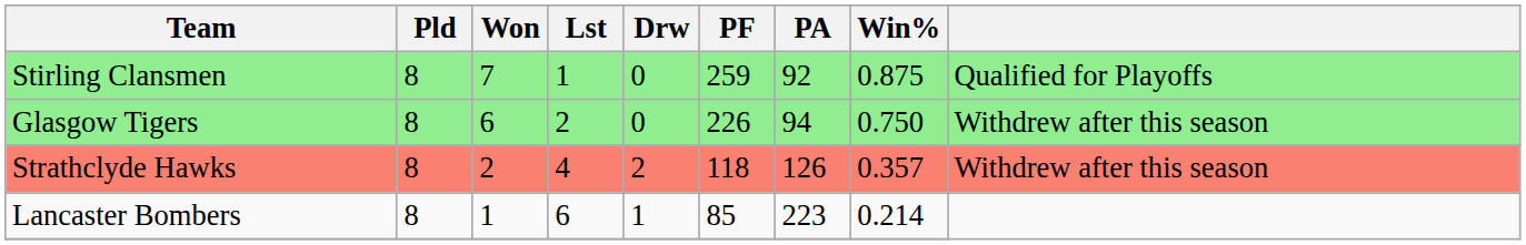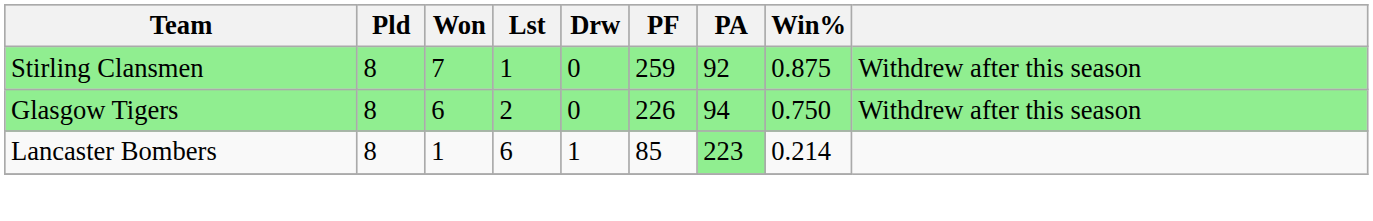Stirling Clansmen | column 9: Qualified for Playoffs -> Withdrew after this season
- row: Strathclyde Hawks | 8 | 2 | 4 | 2 | 118 | 126 | 0.357 | Withdrew after this season
Lancaster Bombers | PA: no background -> lightgreen background
